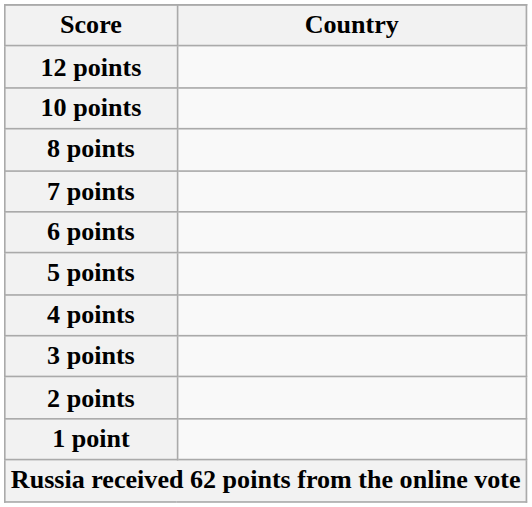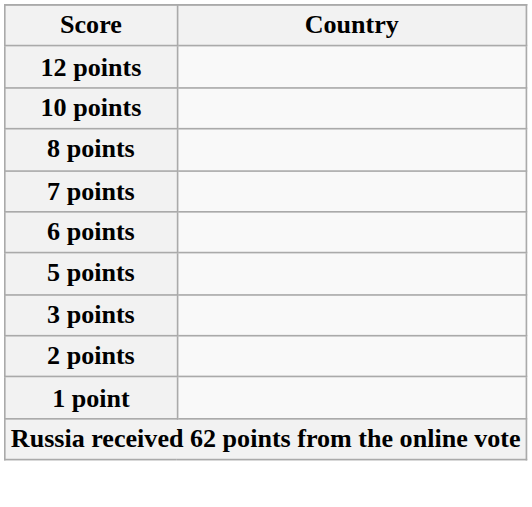- row: 4 points
